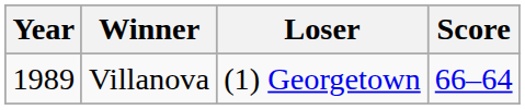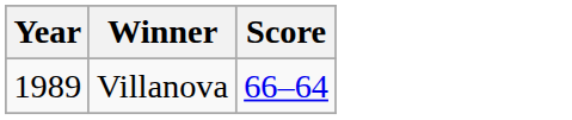- column: Loser | (1) Georgetown
